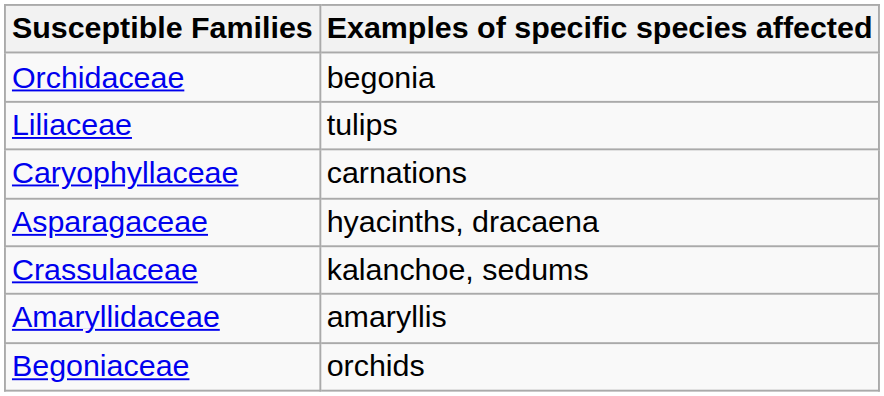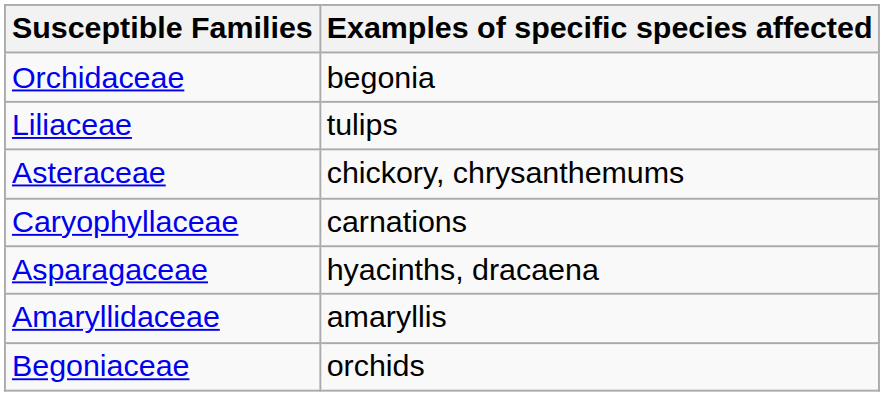+ row: Asteraceae | chickory, chrysanthemums
- row: Crassulaceae | kalanchoe, sedums
